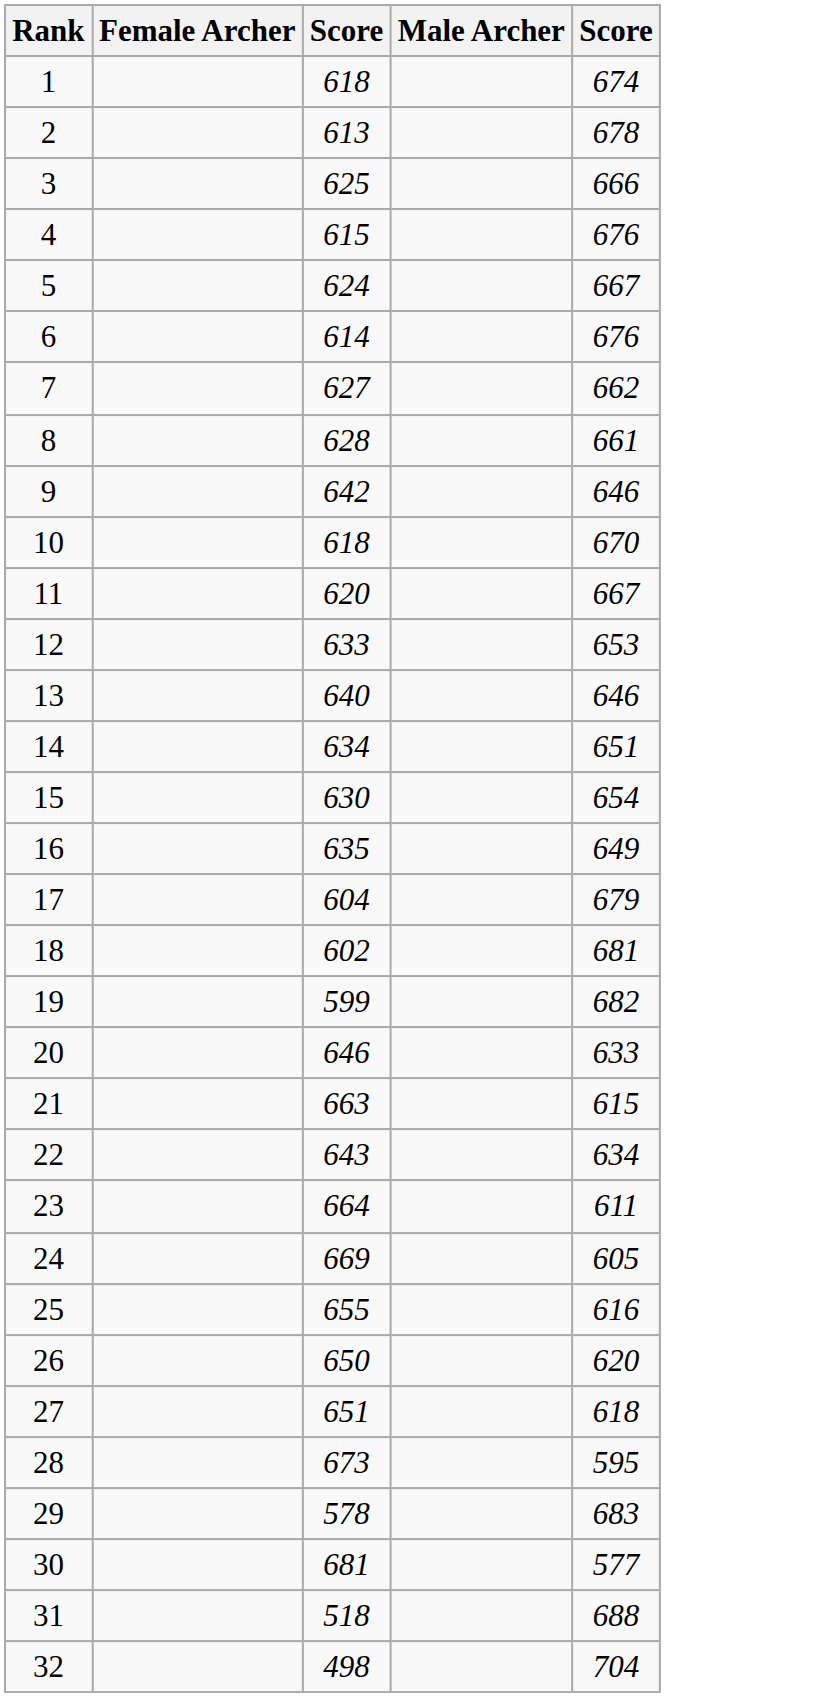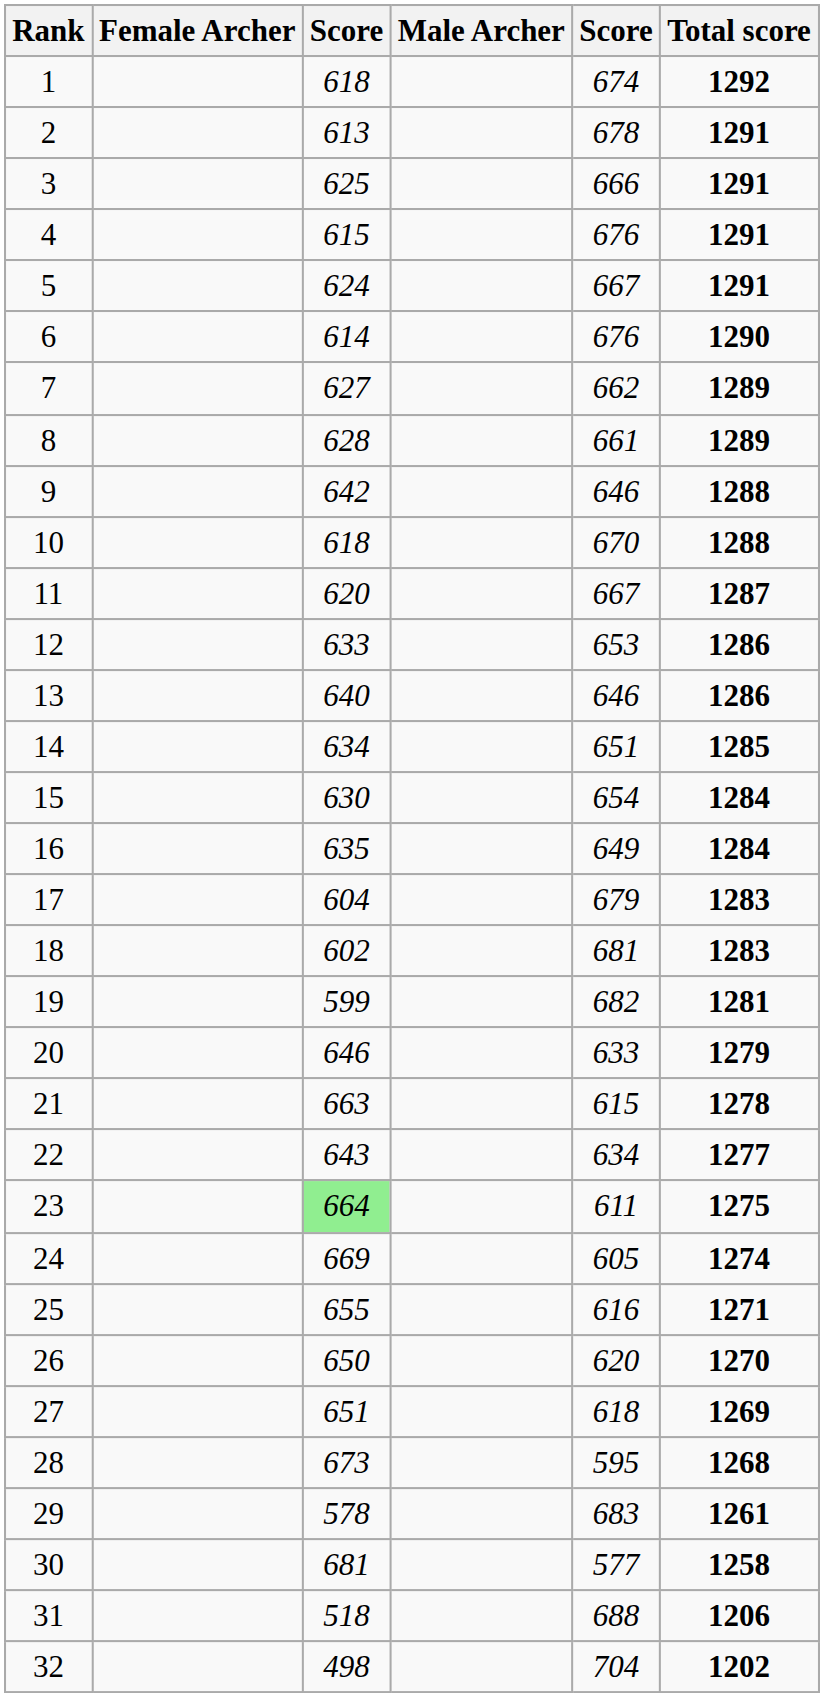+ column: Total score | 1292 | 1291 | 1291 | 1291 | 1291 | 1290 | 1289 | 1289 | 1288 | 1288 | 1287 | 1286 | 1286 | 1285 | 1284 | 1284 | 1283 | 1283 | 1281 | 1279 | 1278 | 1277 | 1275 | 1274 | 1271 | 1270 | 1269 | 1268 | 1261 | 1258 | 1206 | 1202
23 | column 3: no background -> lightgreen background
